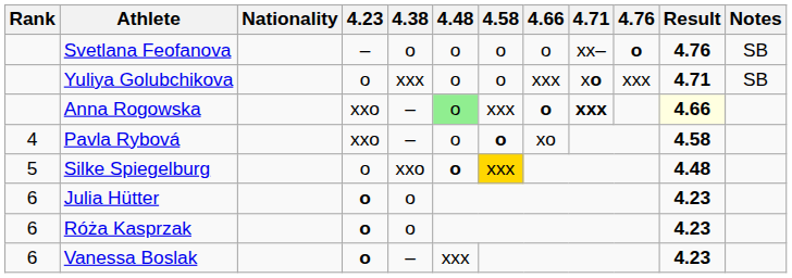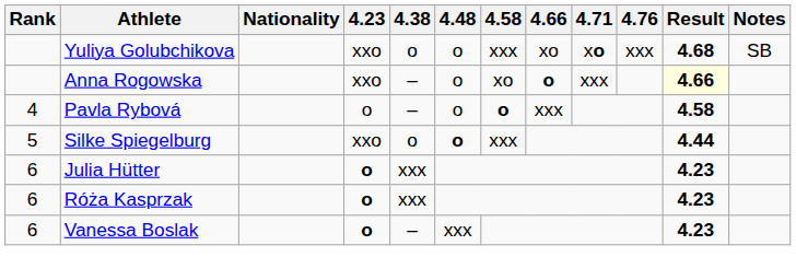- row: Svetlana Feofanova | – | o | o | o | o | xx– | o | 4.76 | SB
Yuliya Golubchikova | 4.23: o -> xxo
Yuliya Golubchikova | 4.38: xxx -> o
Yuliya Golubchikova | 4.58: o -> xxx
Yuliya Golubchikova | 4.66: xxx -> xo
Yuliya Golubchikova | Result: 4.71 -> 4.68
Anna Rogowska | 4.48: lightgreen background -> no background
Anna Rogowska | 4.58: xxx -> xo
Anna Rogowska | 4.71: bold -> normal
Pavla Rybová | 4.23: xxo -> o
Pavla Rybová | 4.66: xo -> xxx
Silke Spiegelburg | 4.23: o -> xxo
Silke Spiegelburg | 4.38: xxo -> o
Silke Spiegelburg | 4.58: gold background -> no background
Silke Spiegelburg | Result: 4.48 -> 4.44
Julia Hütter | 4.38: o -> xxx
Róża Kasprzak | 4.38: o -> xxx
